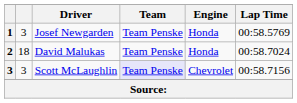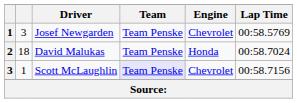Josef Newgarden | Engine: Honda -> Chevrolet
Scott McLaughlin | column 2: 3 -> 1
